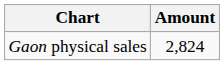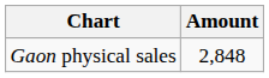Gaon physical sales | Amount: 2,824 -> 2,848
